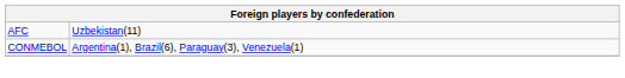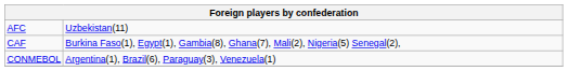+ row: CAF | Burkina Faso(1), Egypt(1), Gambia(8), Ghana(7), Mali(2), Nigeria(5) Senegal(2),
